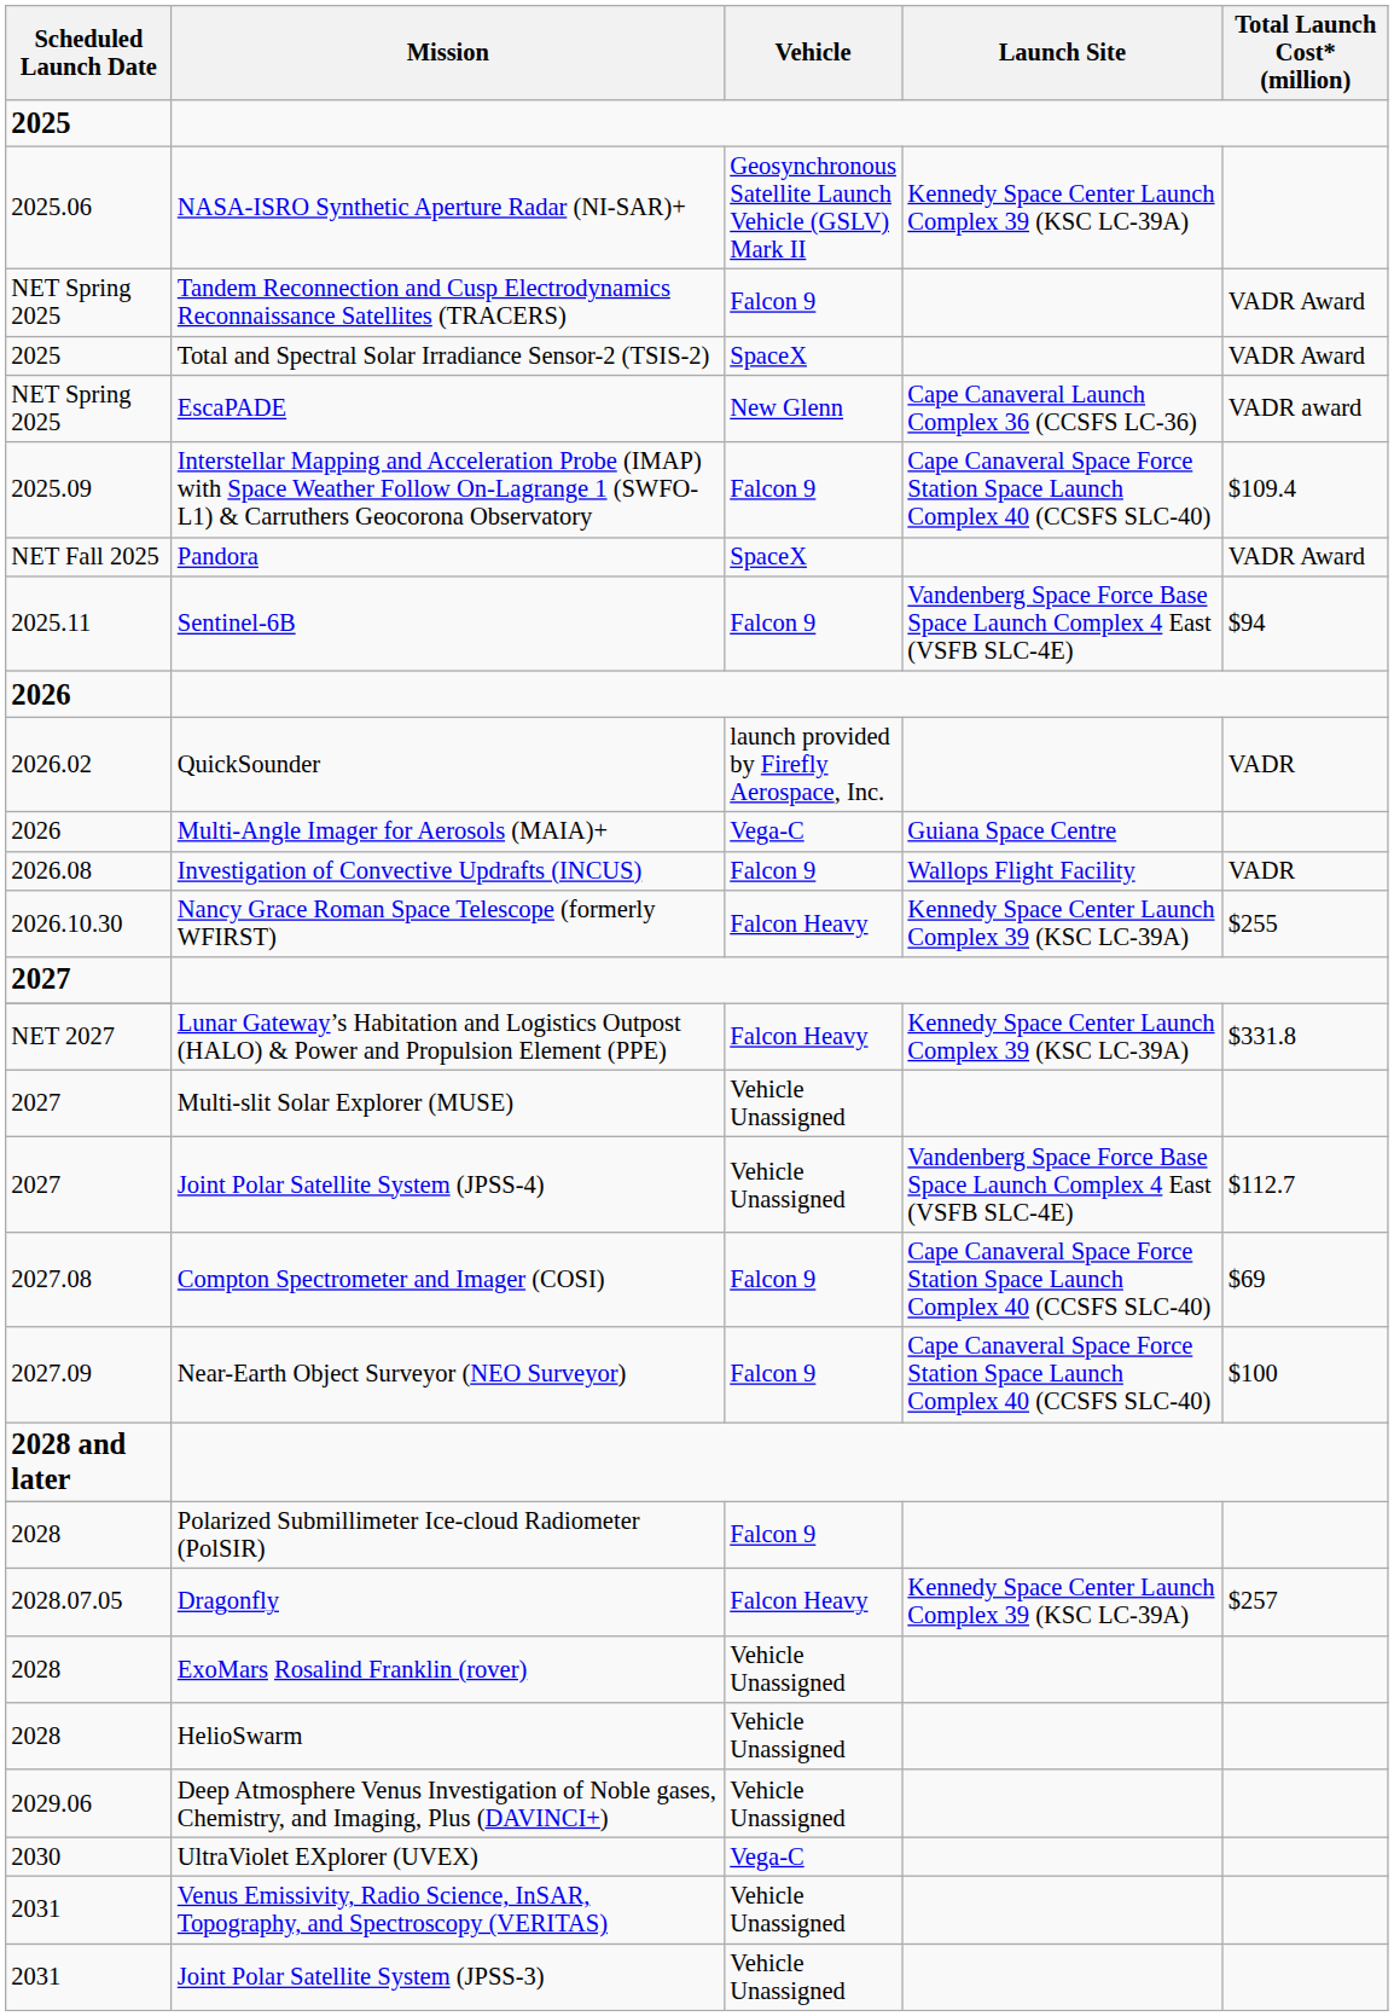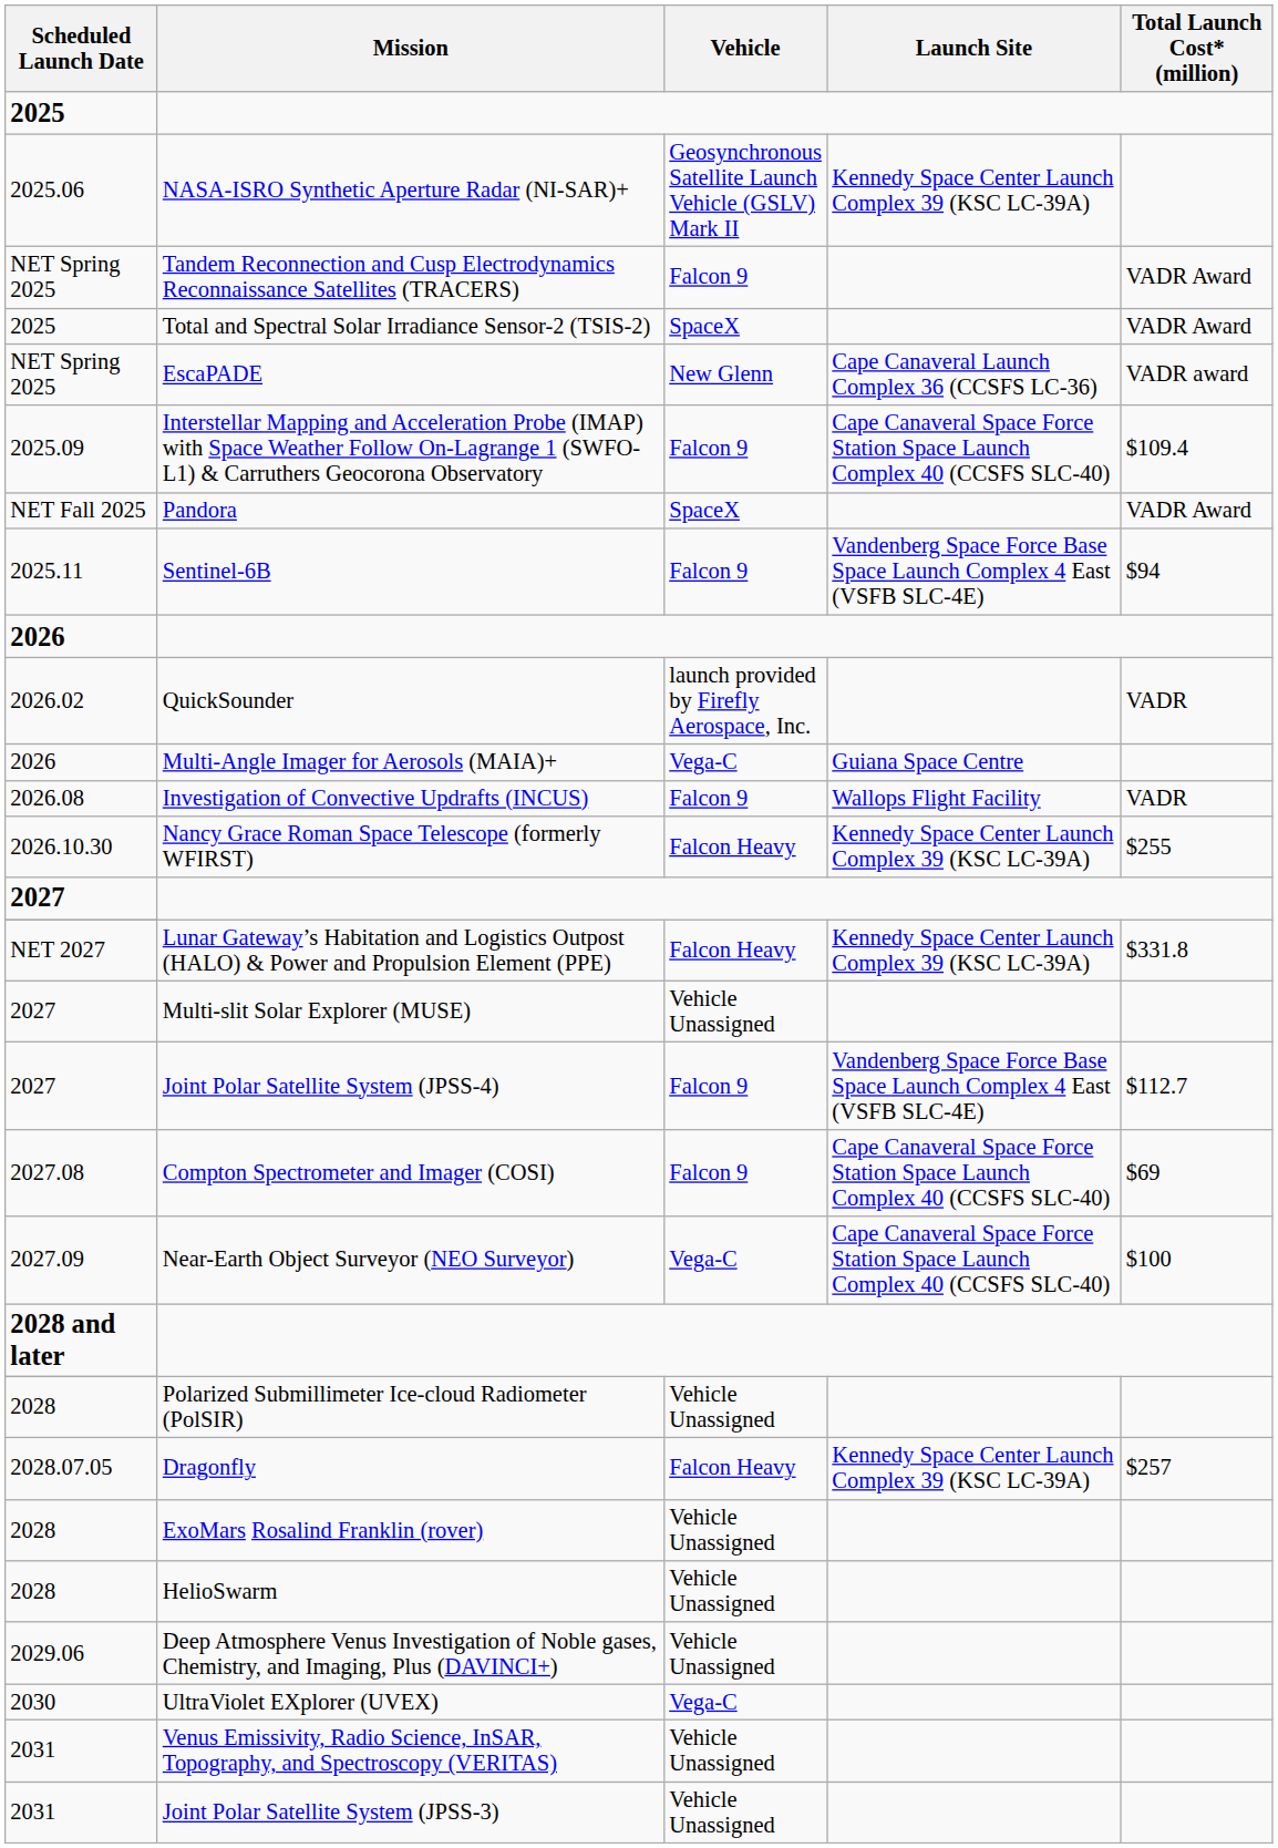Joint Polar Satellite System (JPSS-4) | Vehicle: Vehicle Unassigned -> Falcon 9
Near-Earth Object Surveyor (NEO Surveyor) | Vehicle: Falcon 9 -> Vega-C
Polarized Submillimeter Ice-cloud Radiometer (PolSIR) | Vehicle: Falcon 9 -> Vehicle Unassigned
